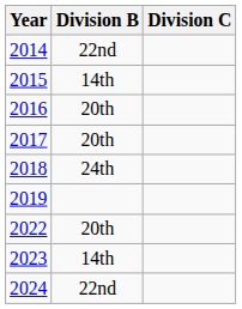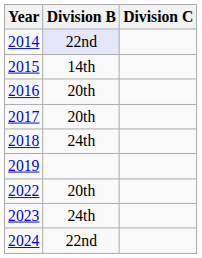2014 | Division B: no background -> lavender background
2023 | Division B: 14th -> 24th
